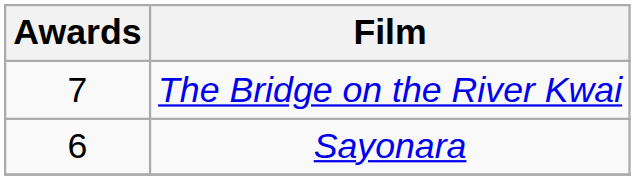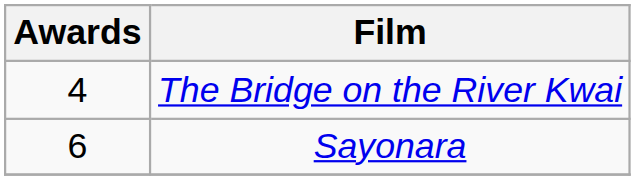The Bridge on the River Kwai | Awards: 7 -> 4
